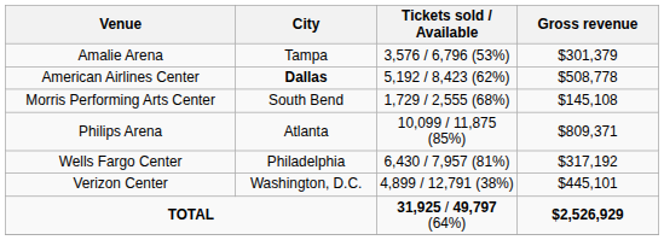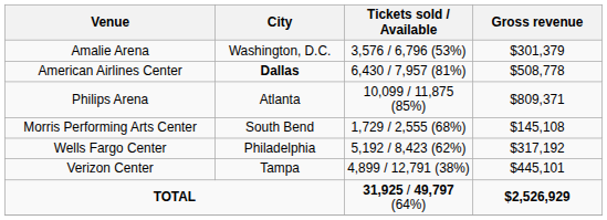Amalie Arena | City: Tampa -> Washington, D.C.
American Airlines Center | Tickets sold / Available: 5,192 / 8,423 (62%) -> 6,430 / 7,957 (81%)
rows swapped: Philips Arena <-> Morris Performing Arts Center
Wells Fargo Center | Tickets sold / Available: 6,430 / 7,957 (81%) -> 5,192 / 8,423 (62%)
Verizon Center | City: Washington, D.C. -> Tampa
